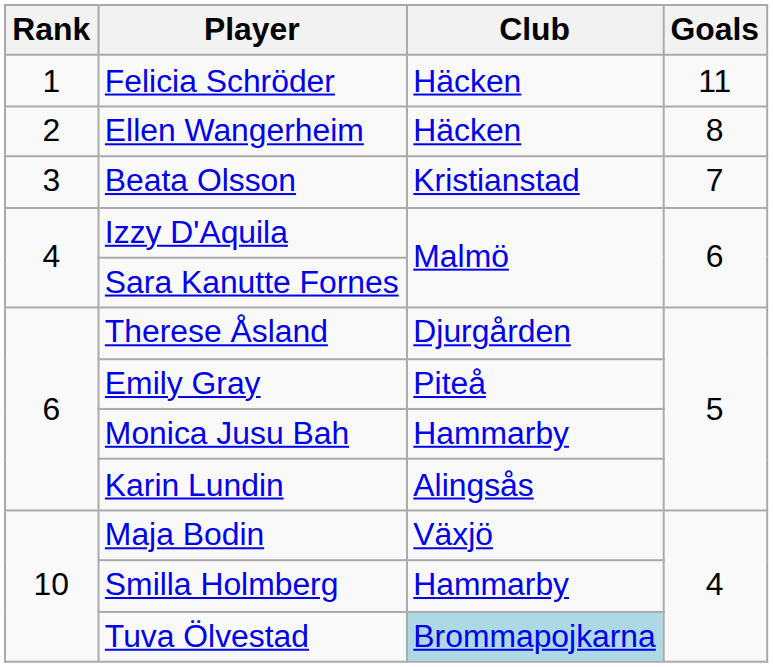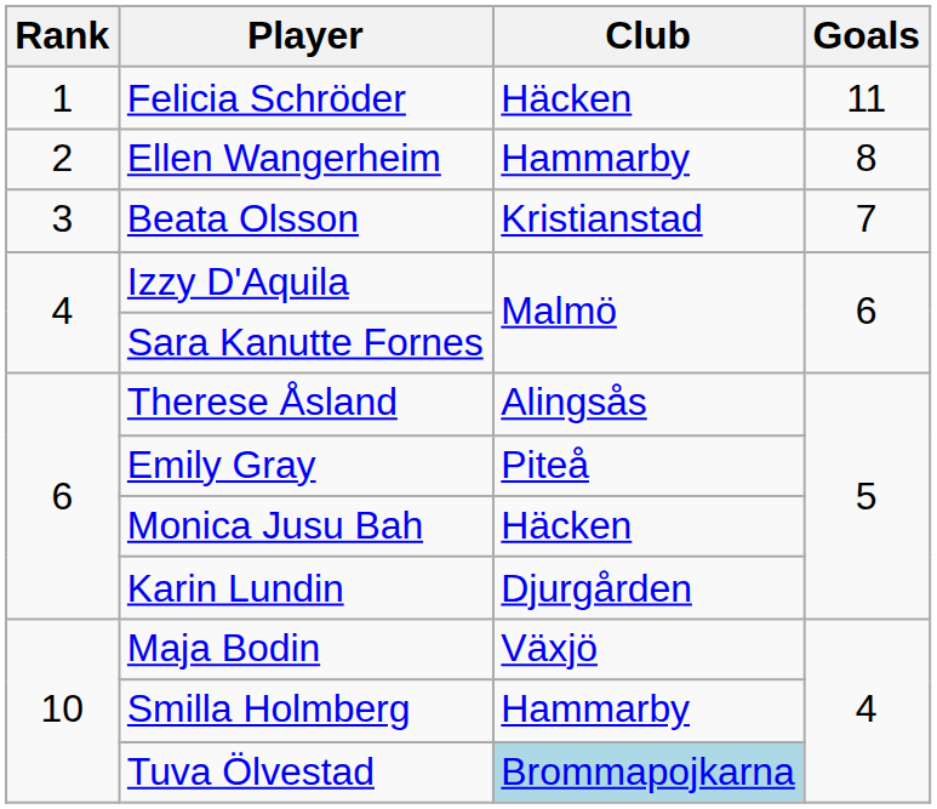Ellen Wangerheim | Club: Häcken -> Hammarby
Therese Åsland | Club: Djurgården -> Alingsås
Monica Jusu Bah | Club: Hammarby -> Häcken
Karin Lundin | Club: Alingsås -> Djurgården
